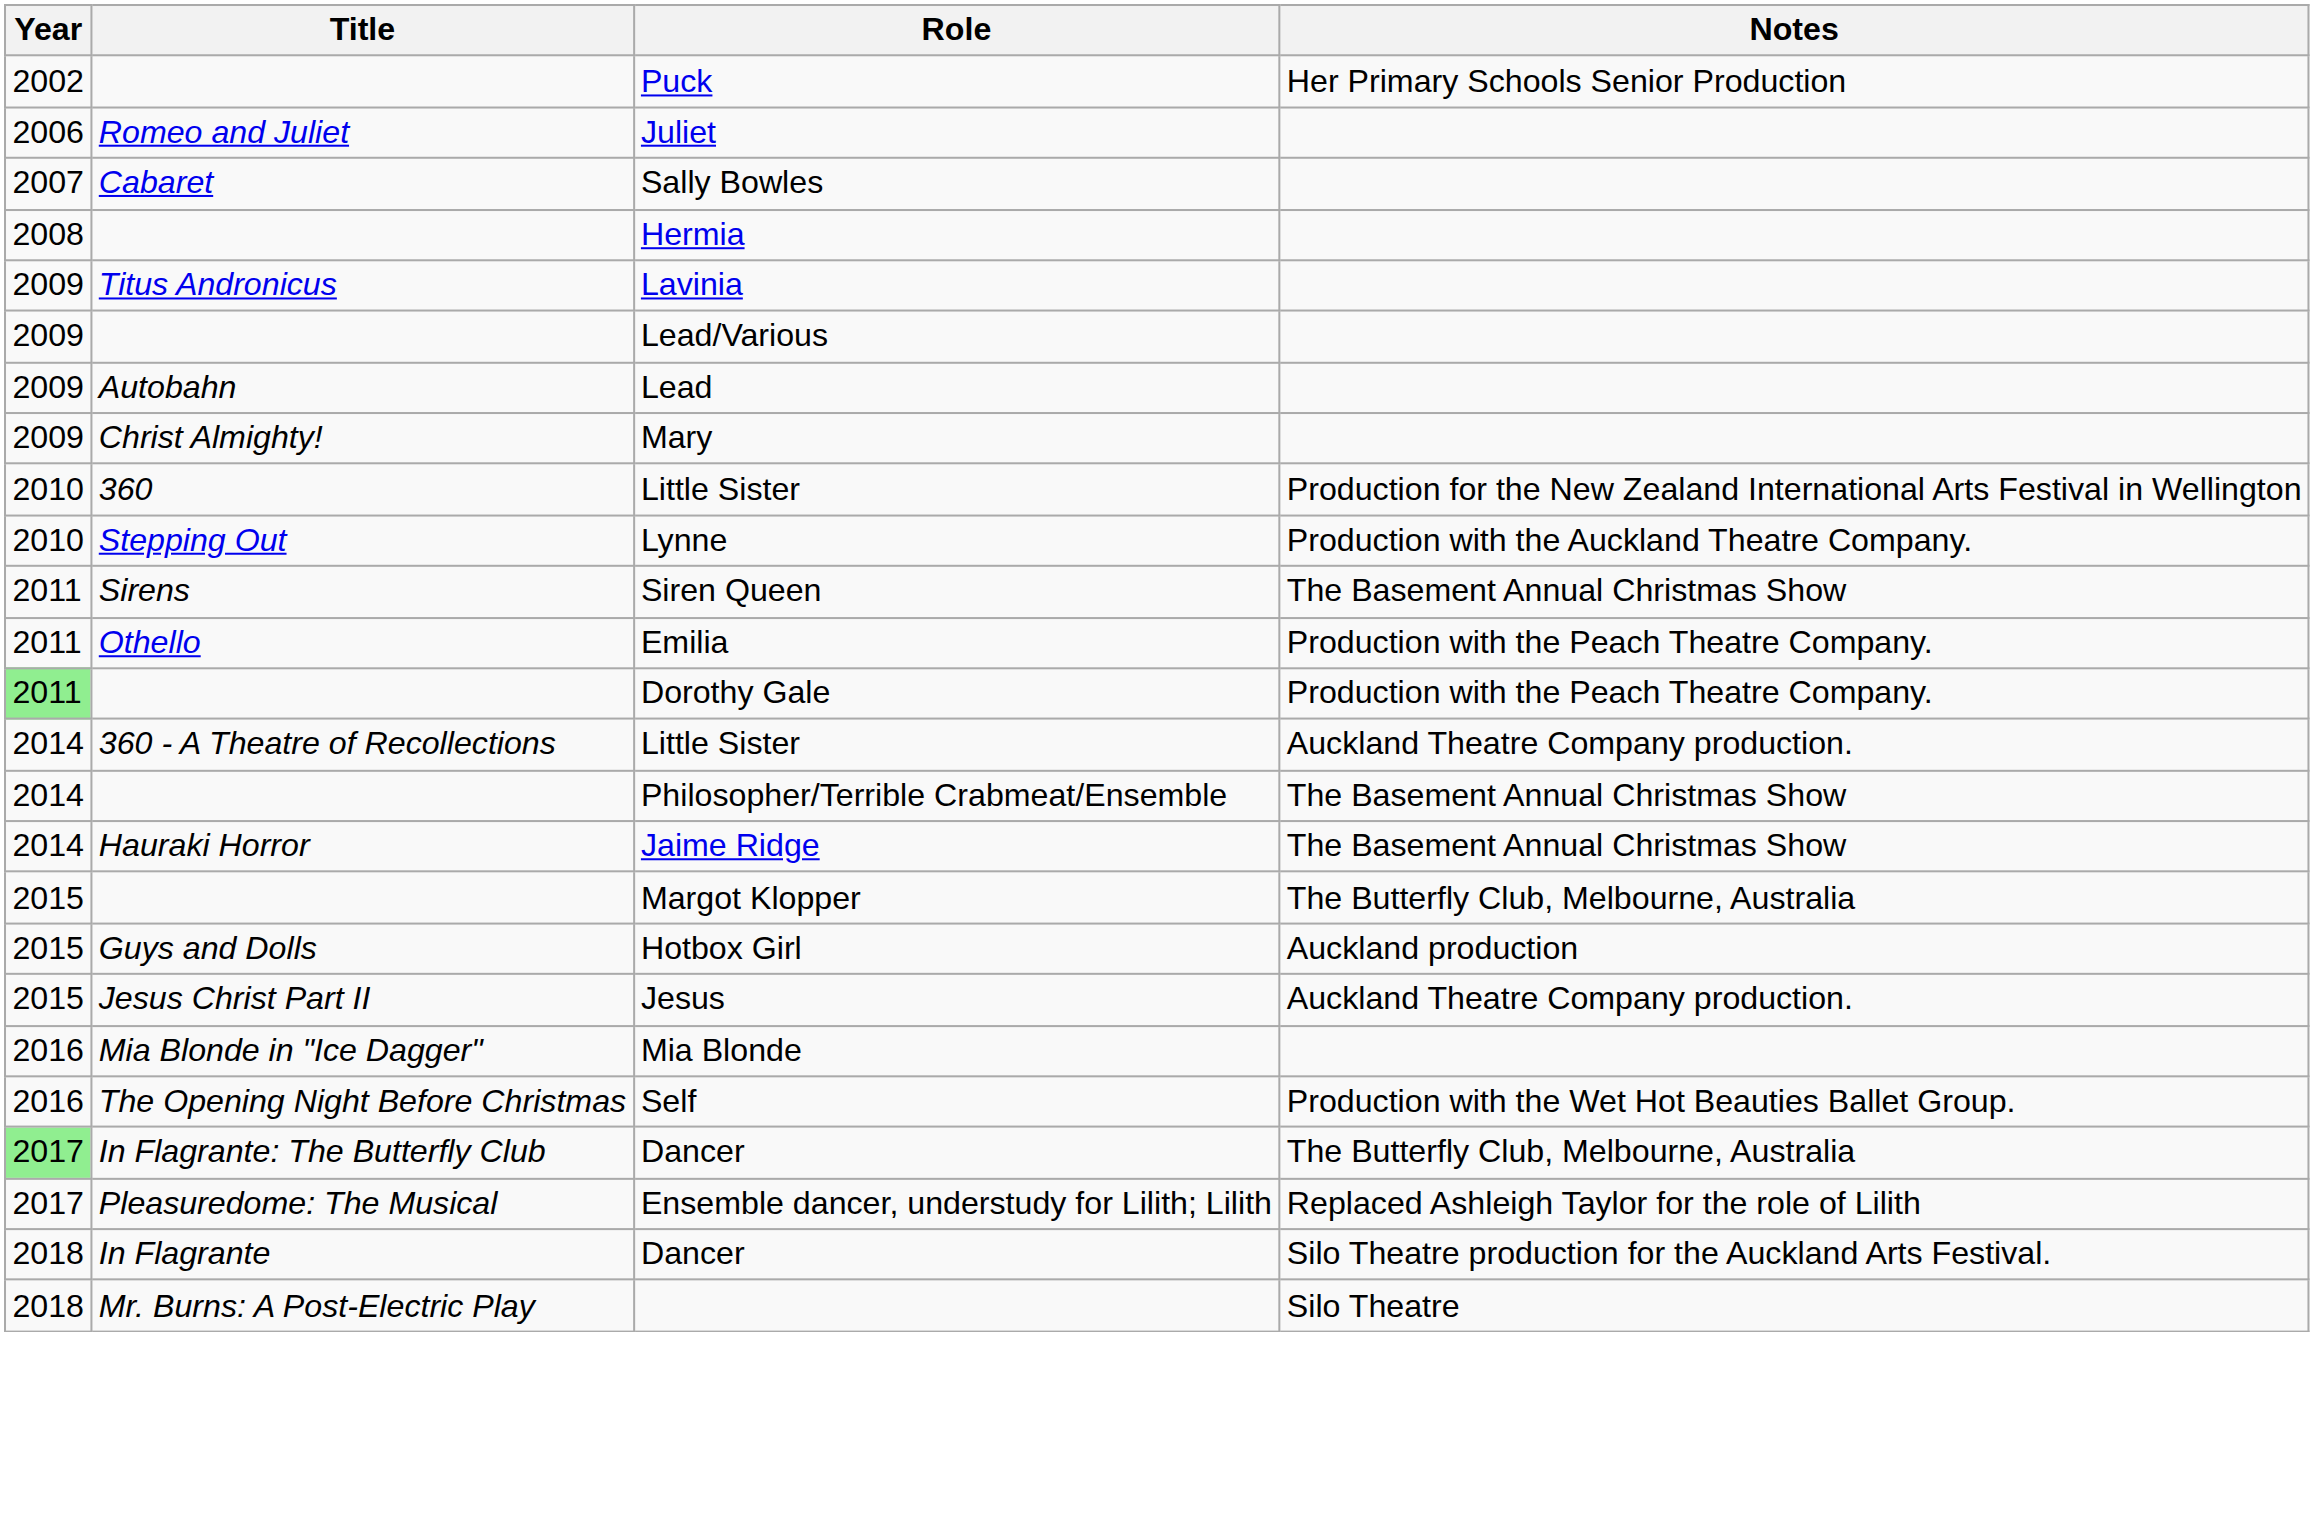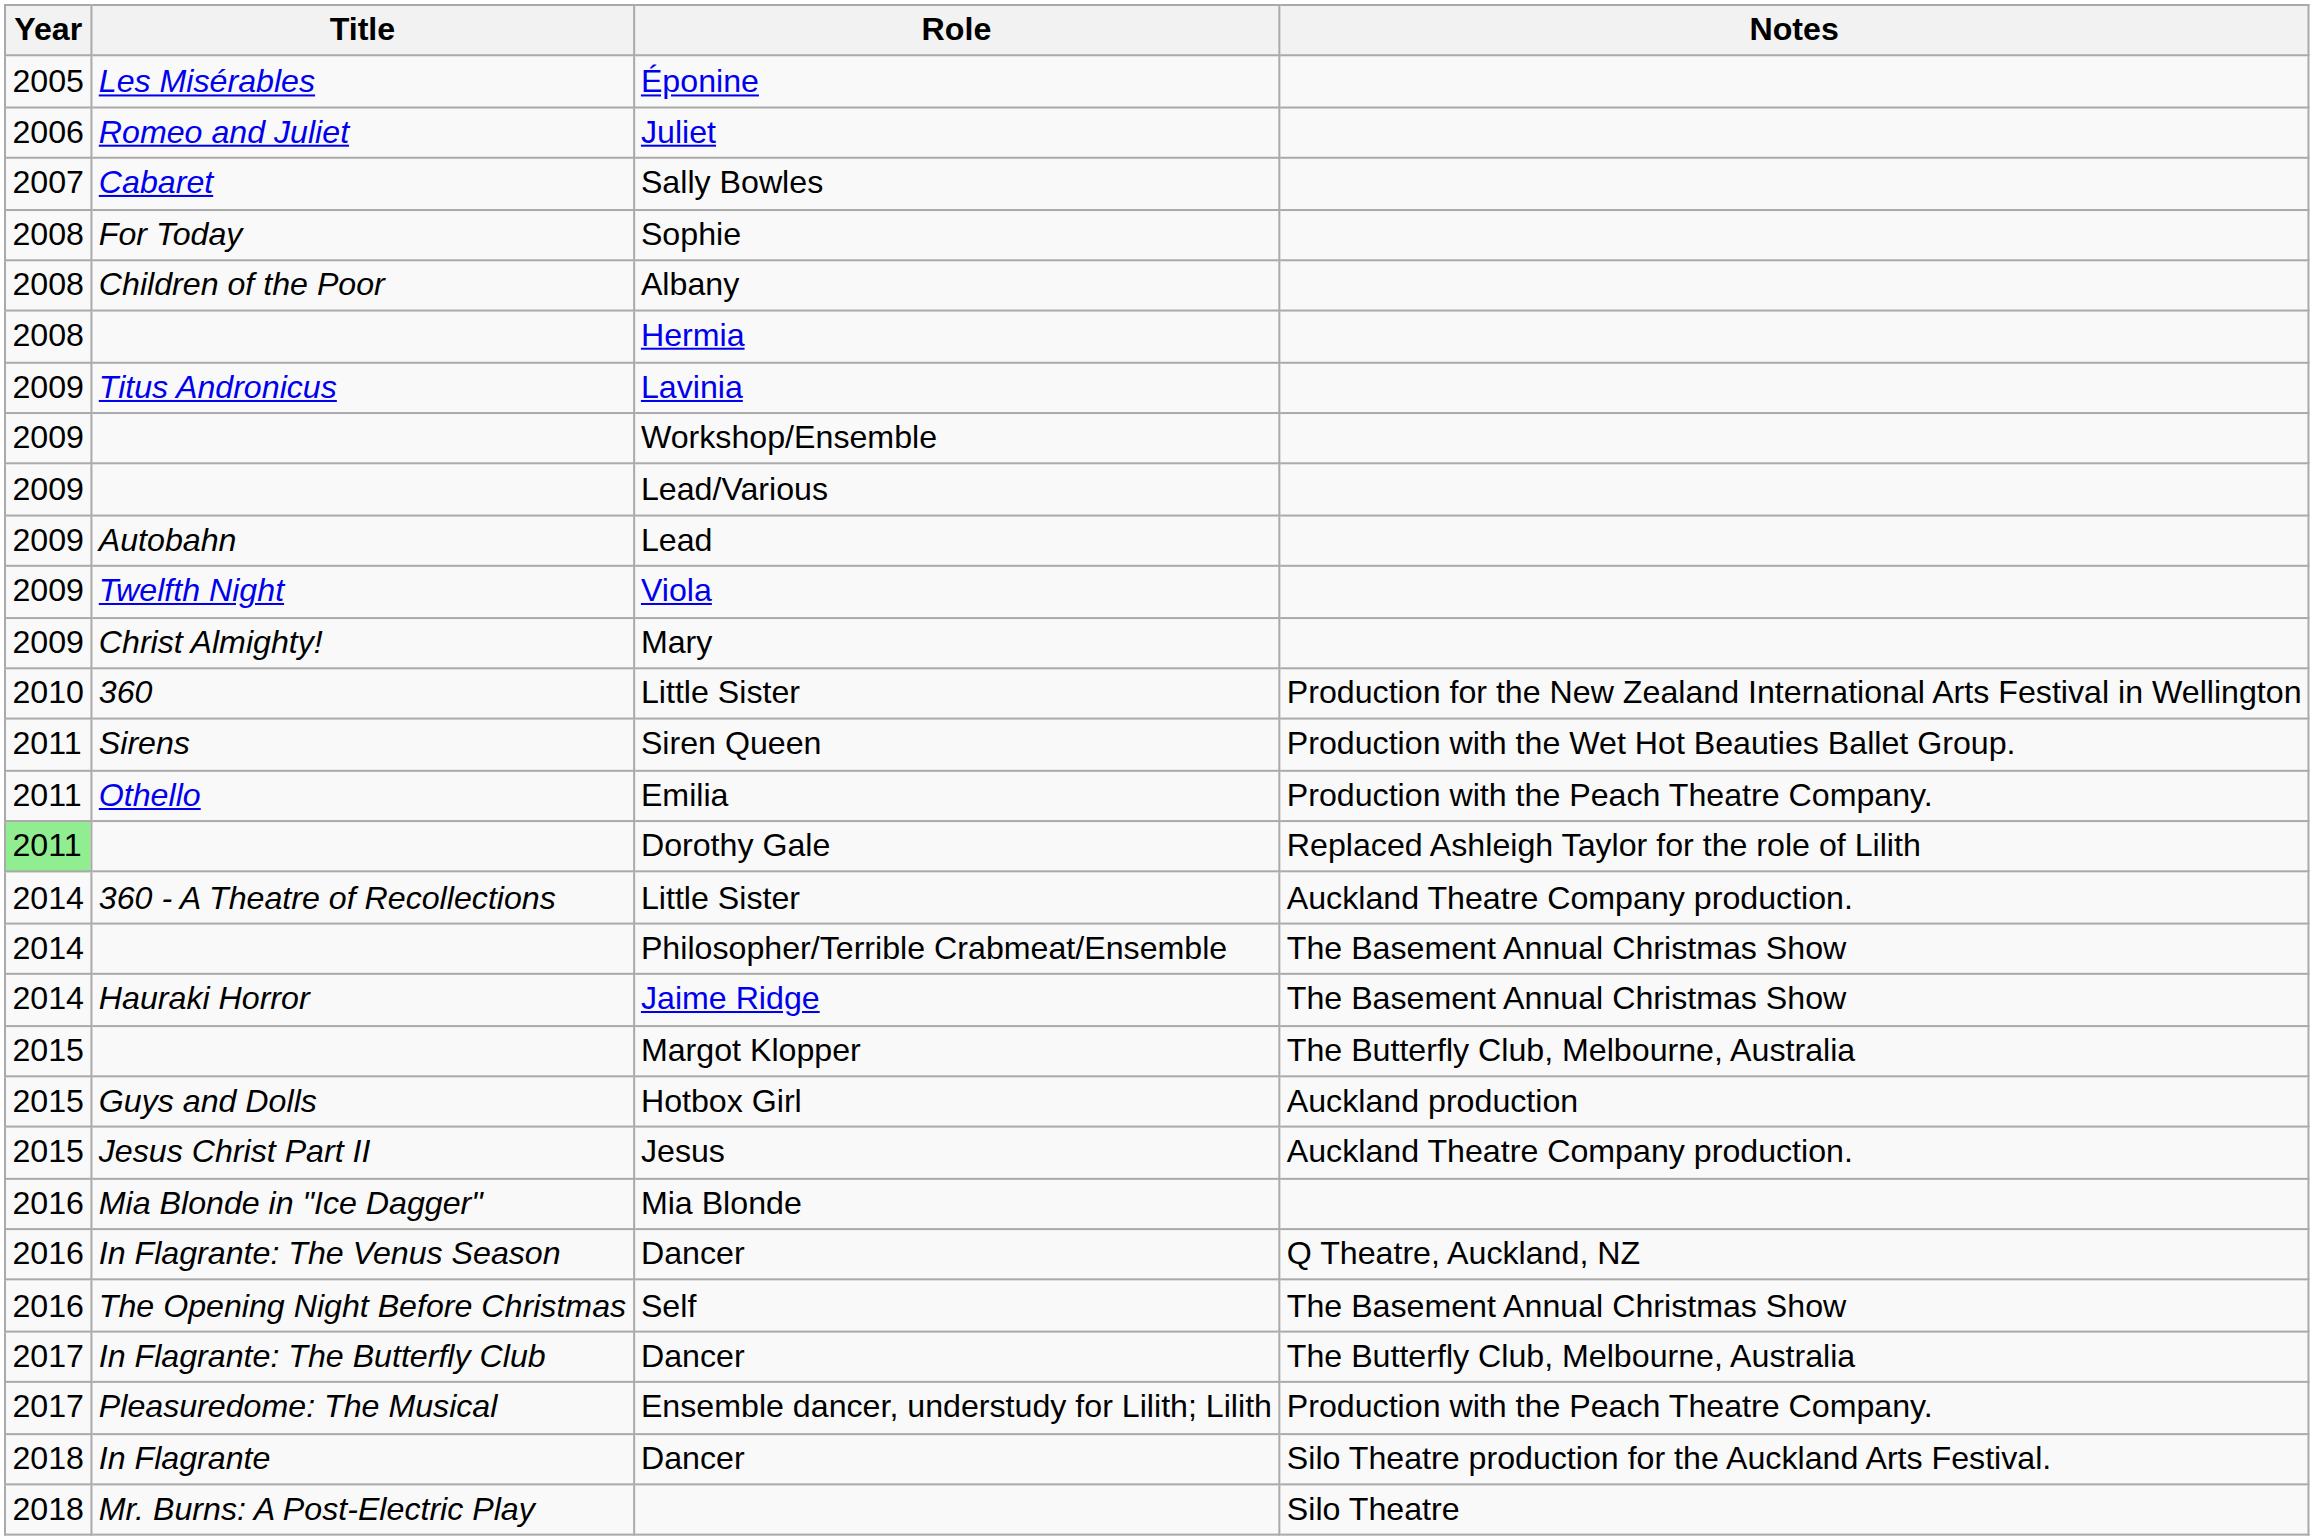- row: 2002 | Puck | Her Primary Schools Senior Production
+ row: 2005 | Les Misérables | Éponine
+ row: 2008 | For Today | Sophie
+ row: 2008 | Children of the Poor | Albany
+ row: 2009 | Workshop/Ensemble
+ row: 2009 | Twelfth Night | Viola
- row: 2010 | Stepping Out | Lynne | Production with the Auckland Theatre Company.
Siren Queen | Notes: The Basement Annual Christmas Show -> Production with the Wet Hot Beauties Ballet Group.
Dorothy Gale | Notes: Production with the Peach Theatre Company. -> Replaced Ashleigh Taylor for the role of Lilith
+ row: 2016 | In Flagrante: The Venus Season | Dancer | Q Theatre, Auckland, NZ
Self | Notes: Production with the Wet Hot Beauties Ballet Group. -> The Basement Annual Christmas Show
In Flagrante: The Butterfly Club / Dancer | Year: lightgreen background -> no background
Ensemble dancer, understudy for Lilith; Lilith | Notes: Replaced Ashleigh Taylor for the role of Lilith -> Production with the Peach Theatre Company.
